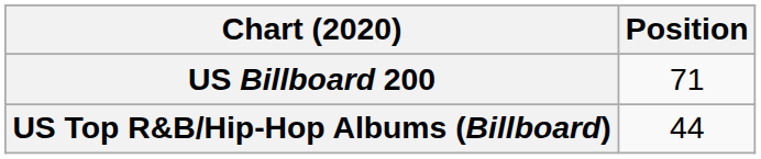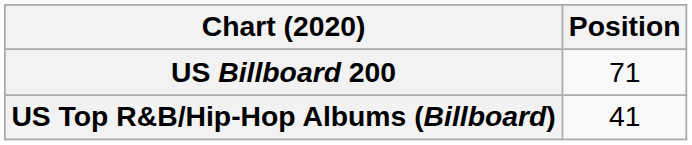US Top R&B/Hip-Hop Albums (Billboard) | Position: 44 -> 41
